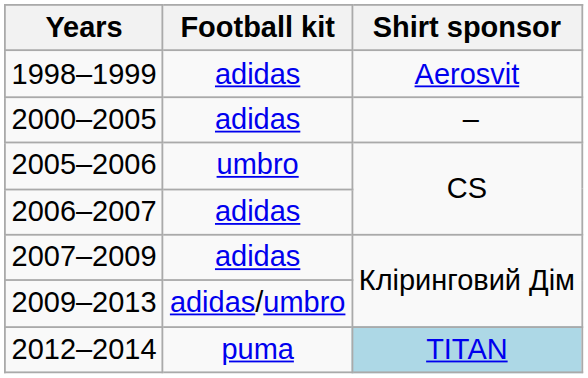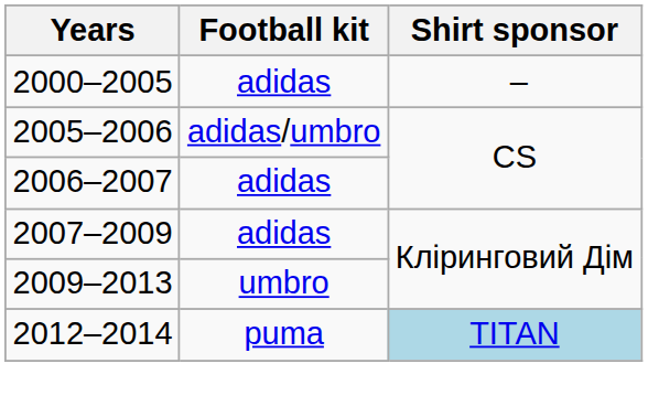- row: 1998–1999 | adidas | Aerosvit
2005–2006 | Football kit: umbro -> adidas/umbro
2009–2013 | Football kit: adidas/umbro -> umbro
